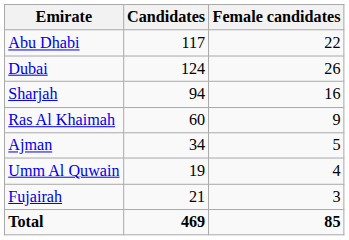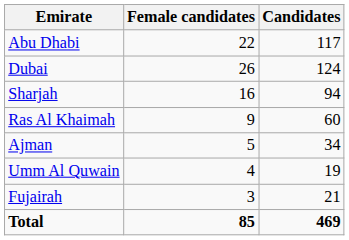columns swapped: Candidates <-> Female candidates
